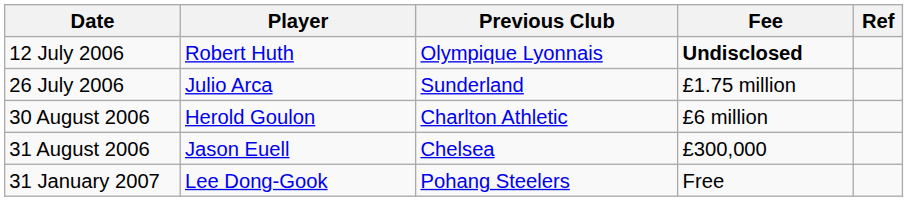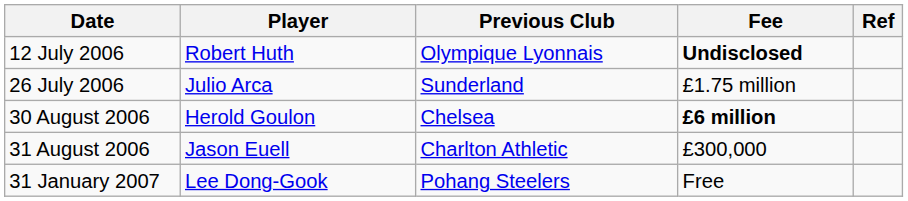30 August 2006 | Previous Club: Charlton Athletic -> Chelsea
30 August 2006 | Fee: normal -> bold
31 August 2006 | Previous Club: Chelsea -> Charlton Athletic
